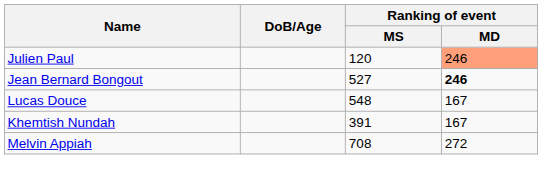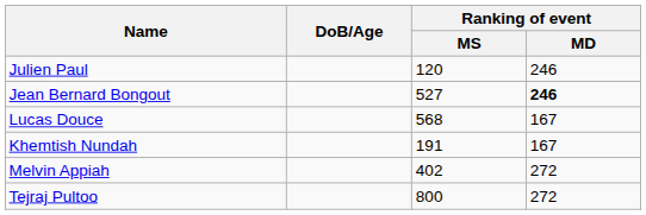Julien Paul | Ranking of event / MD: lightsalmon background -> no background
Lucas Douce | Ranking of event / MS: 548 -> 568
Khemtish Nundah | Ranking of event / MS: 391 -> 191
Melvin Appiah | Ranking of event / MS: 708 -> 402
+ row: Tejraj Pultoo | 800 | 272
